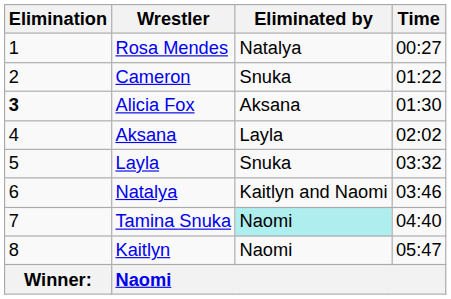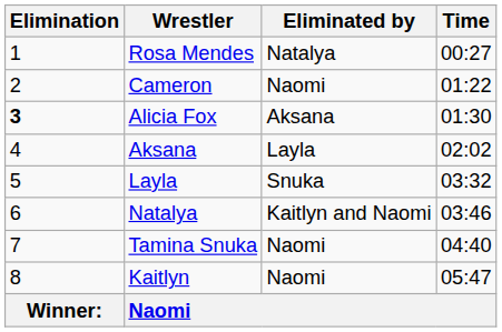Cameron | Eliminated by: Snuka -> Naomi
Tamina Snuka | Eliminated by: paleturquoise background -> no background
